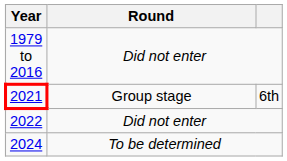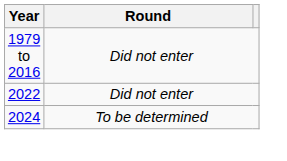- row: 2021 | Group stage | 6th
